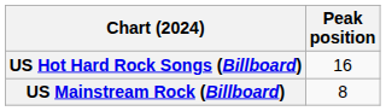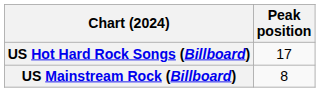US Hot Hard Rock Songs (Billboard) | Peak position: 16 -> 17
